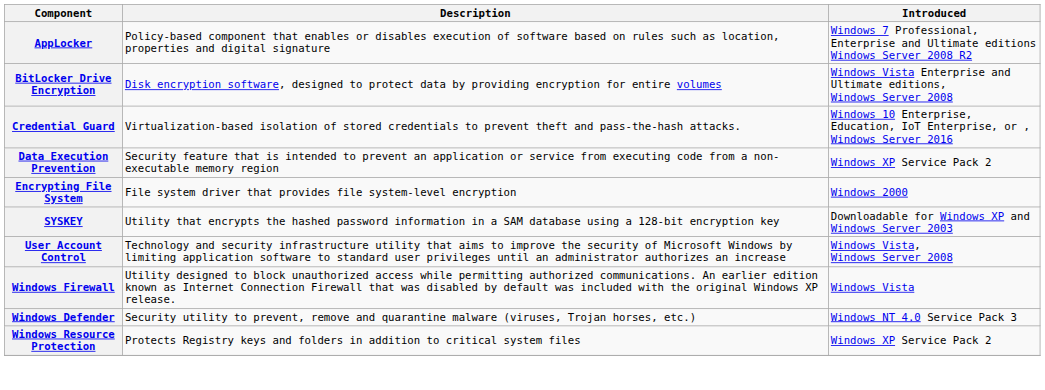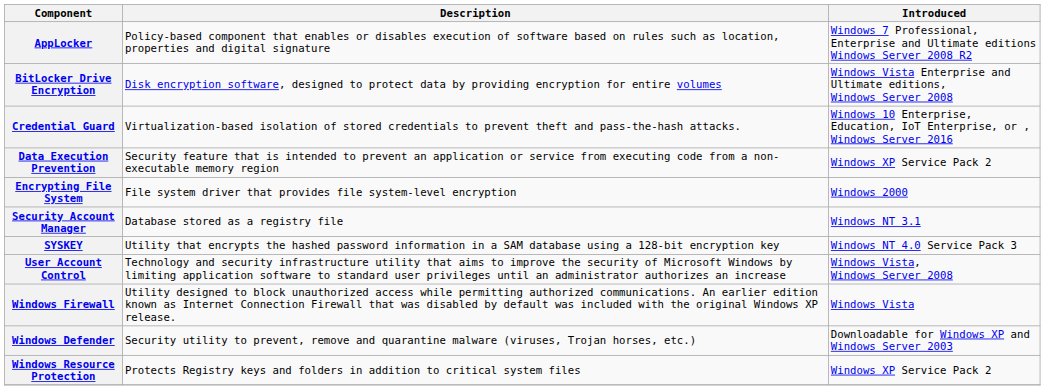+ row: Security Account Manager | Database stored as a registry file | Windows NT 3.1
SYSKEY | Introduced: Downloadable for Windows XP and Windows Server 2003 -> Windows NT 4.0 Service Pack 3
Windows Defender | Introduced: Windows NT 4.0 Service Pack 3 -> Downloadable for Windows XP and Windows Server 2003
